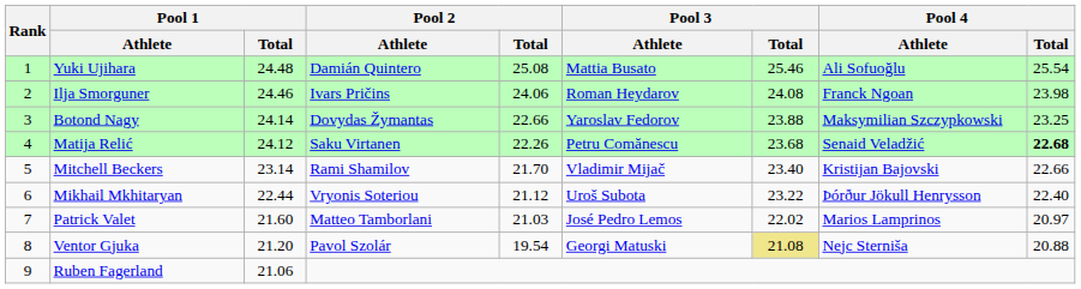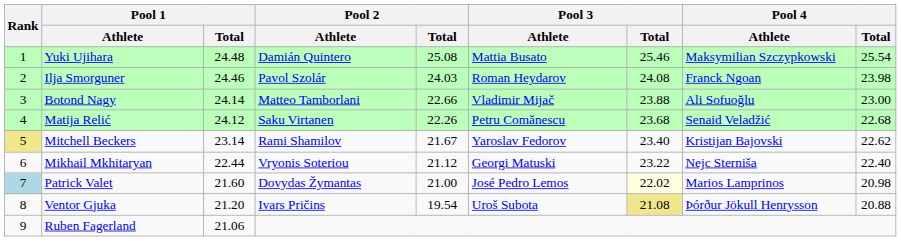Yuki Ujihara | Pool 4 / Athlete: Ali Sofuoğlu -> Maksymilian Szczypkowski
Ilja Smorguner | Pool 2 / Athlete: Ivars Pričins -> Pavol Szolár
Ilja Smorguner | Pool 2 / Total: 24.06 -> 24.03
Botond Nagy | Pool 2 / Athlete: Dovydas Žymantas -> Matteo Tamborlani
Botond Nagy | Pool 3 / Athlete: Yaroslav Fedorov -> Vladimir Mijač
Botond Nagy | Pool 4 / Athlete: Maksymilian Szczypkowski -> Ali Sofuoğlu
Botond Nagy | Pool 4 / Total: 23.25 -> 23.00
Matija Relić | Pool 4 / Total: bold -> normal
Mitchell Beckers | Rank: no background -> khaki background
Mitchell Beckers | Pool 2 / Total: 21.70 -> 21.67
Mitchell Beckers | Pool 3 / Athlete: Vladimir Mijač -> Yaroslav Fedorov
Mitchell Beckers | Pool 4 / Total: 22.66 -> 22.62
Mikhail Mkhitaryan | Pool 3 / Athlete: Uroš Subota -> Georgi Matuski
Mikhail Mkhitaryan | Pool 4 / Athlete: Þórður Jökull Henrysson -> Nejc Sterniša
Patrick Valet | Rank: no background -> lightblue background
Patrick Valet | Pool 2 / Athlete: Matteo Tamborlani -> Dovydas Žymantas
Patrick Valet | Pool 2 / Total: 21.03 -> 21.00
Patrick Valet | Pool 3 / Total: no background -> lightyellow background
Patrick Valet | Pool 4 / Total: 20.97 -> 20.98
Ventor Gjuka | Pool 2 / Athlete: Pavol Szolár -> Ivars Pričins
Ventor Gjuka | Pool 3 / Athlete: Georgi Matuski -> Uroš Subota
Ventor Gjuka | Pool 4 / Athlete: Nejc Sterniša -> Þórður Jökull Henrysson
